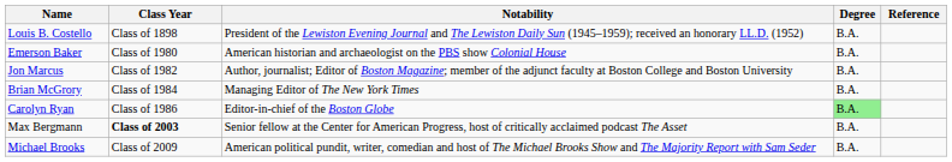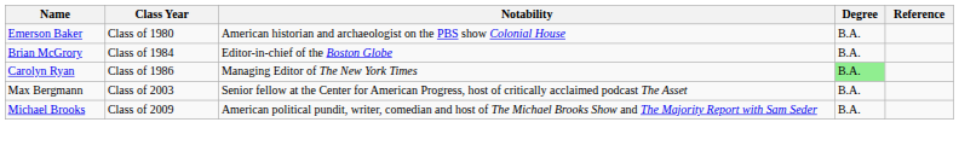- row: Louis B. Costello | Class of 1898 | President of the Lewiston Evening Journal and The Lewiston Daily Sun (1945–1959); received an honorary LL.D. (1952) | B.A.
- row: Jon Marcus | Class of 1982 | Author, journalist; Editor of Boston Magazine; member of the adjunct faculty at Boston College and Boston University | B.A.
Brian McGrory | Notability: Managing Editor of The New York Times -> Editor-in-chief of the Boston Globe
Carolyn Ryan | Notability: Editor-in-chief of the Boston Globe -> Managing Editor of The New York Times
Max Bergmann | Class Year: bold -> normal
